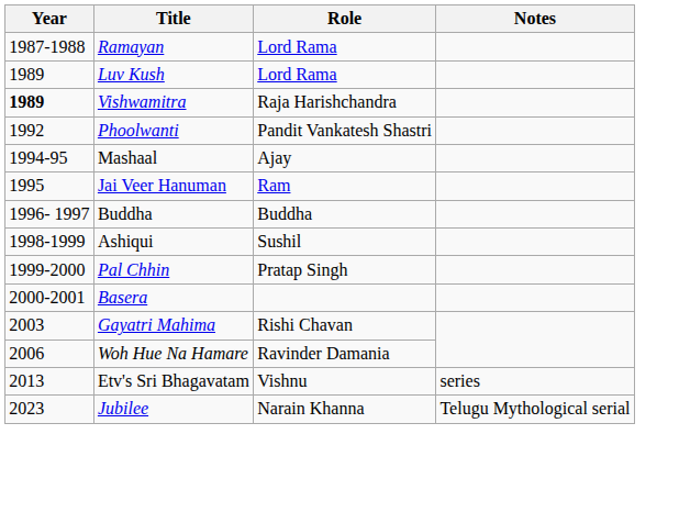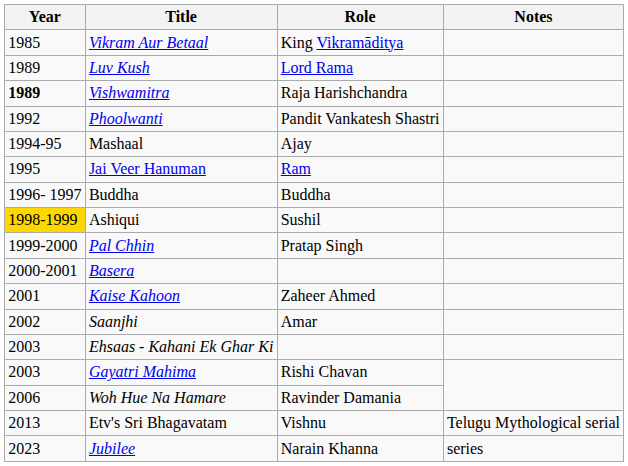+ row: 1985 | Vikram Aur Betaal | King Vikramāditya
- row: 1987-1988 | Ramayan | Lord Rama
Ashiqui | Year: no background -> gold background
+ row: 2001 | Kaise Kahoon | Zaheer Ahmed
+ row: 2002 | Saanjhi | Amar
+ row: 2003 | Ehsaas - Kahani Ek Ghar Ki
Etv's Sri Bhagavatam | Notes: series -> Telugu Mythological serial
Jubilee | Notes: Telugu Mythological serial -> series
